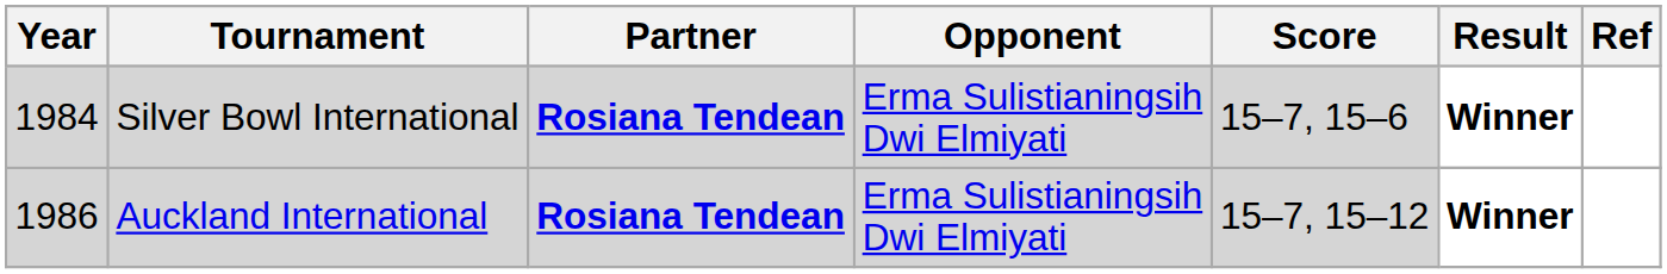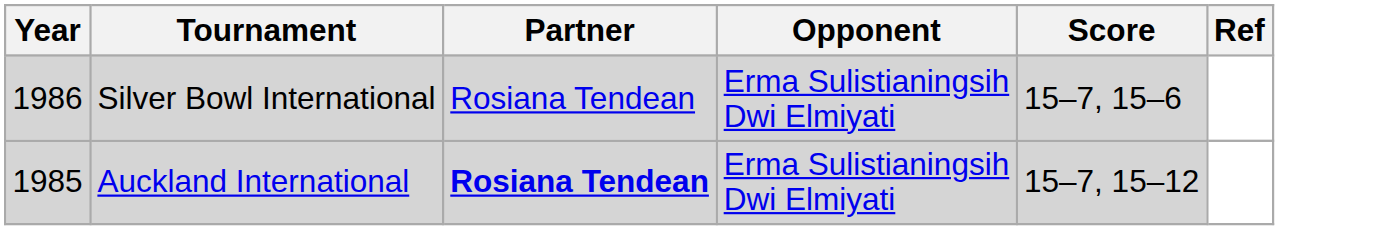- column: Result | Winner | Winner
Silver Bowl International | Year: 1984 -> 1986
Silver Bowl International | Partner: bold -> normal
Auckland International | Year: 1986 -> 1985
